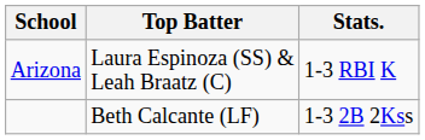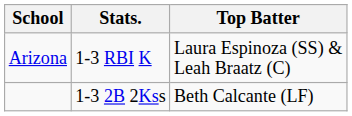columns swapped: Top Batter <-> Stats.
